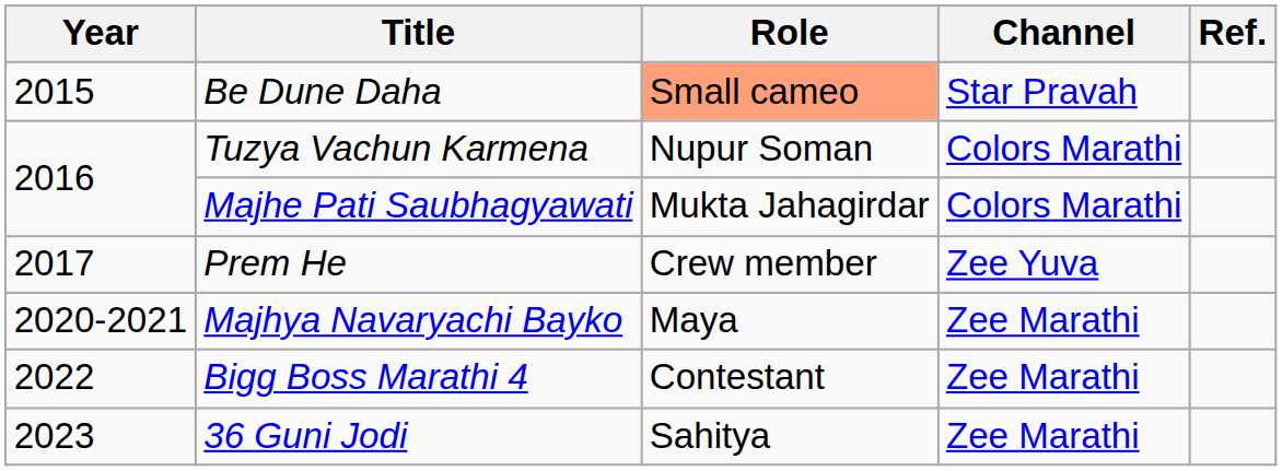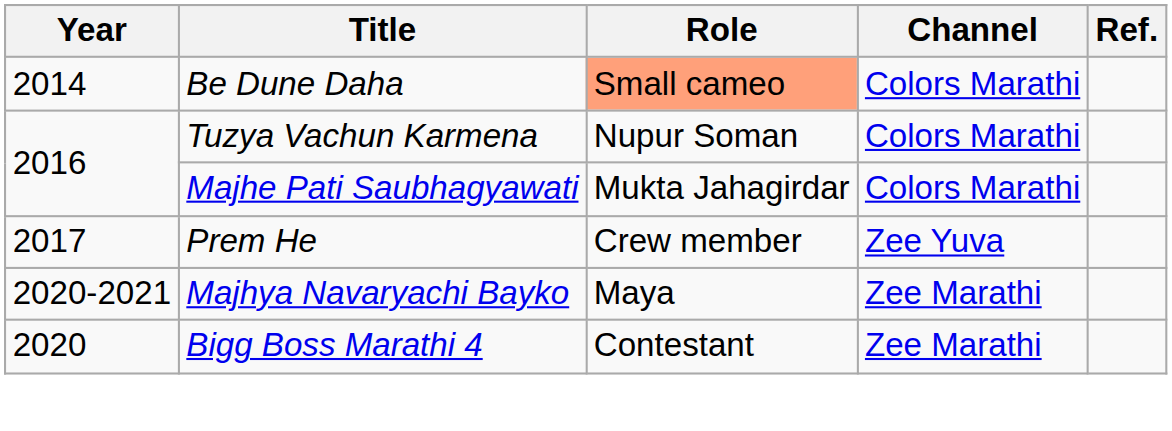Be Dune Daha | Year: 2015 -> 2014
Be Dune Daha | Channel: Star Pravah -> Colors Marathi
Bigg Boss Marathi 4 | Year: 2022 -> 2020
- row: 2023 | 36 Guni Jodi | Sahitya | Zee Marathi
